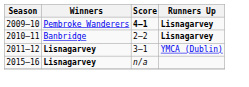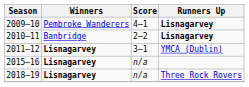2009–10 | Score: bold -> normal
+ row: 2018–19 | Lisnagarvey | n/a | Three Rock Rovers
